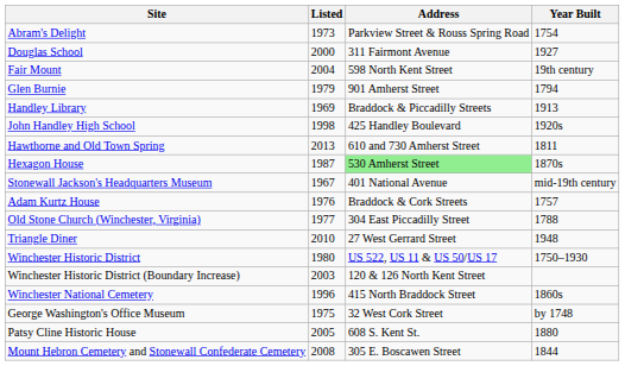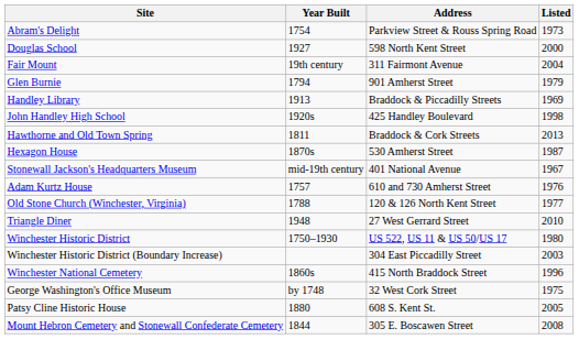columns swapped: Year Built <-> Listed
Douglas School | Address: 311 Fairmont Avenue -> 598 North Kent Street
Fair Mount | Address: 598 North Kent Street -> 311 Fairmont Avenue
Hawthorne and Old Town Spring | Address: 610 and 730 Amherst Street -> Braddock & Cork Streets
Hexagon House | Address: lightgreen background -> no background
Adam Kurtz House | Address: Braddock & Cork Streets -> 610 and 730 Amherst Street
Old Stone Church (Winchester, Virginia) | Address: 304 East Piccadilly Street -> 120 & 126 North Kent Street
Winchester Historic District (Boundary Increase) | Address: 120 & 126 North Kent Street -> 304 East Piccadilly Street
